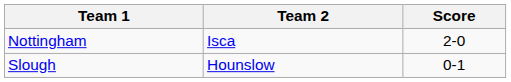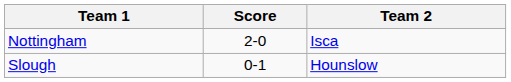columns swapped: Team 2 <-> Score
